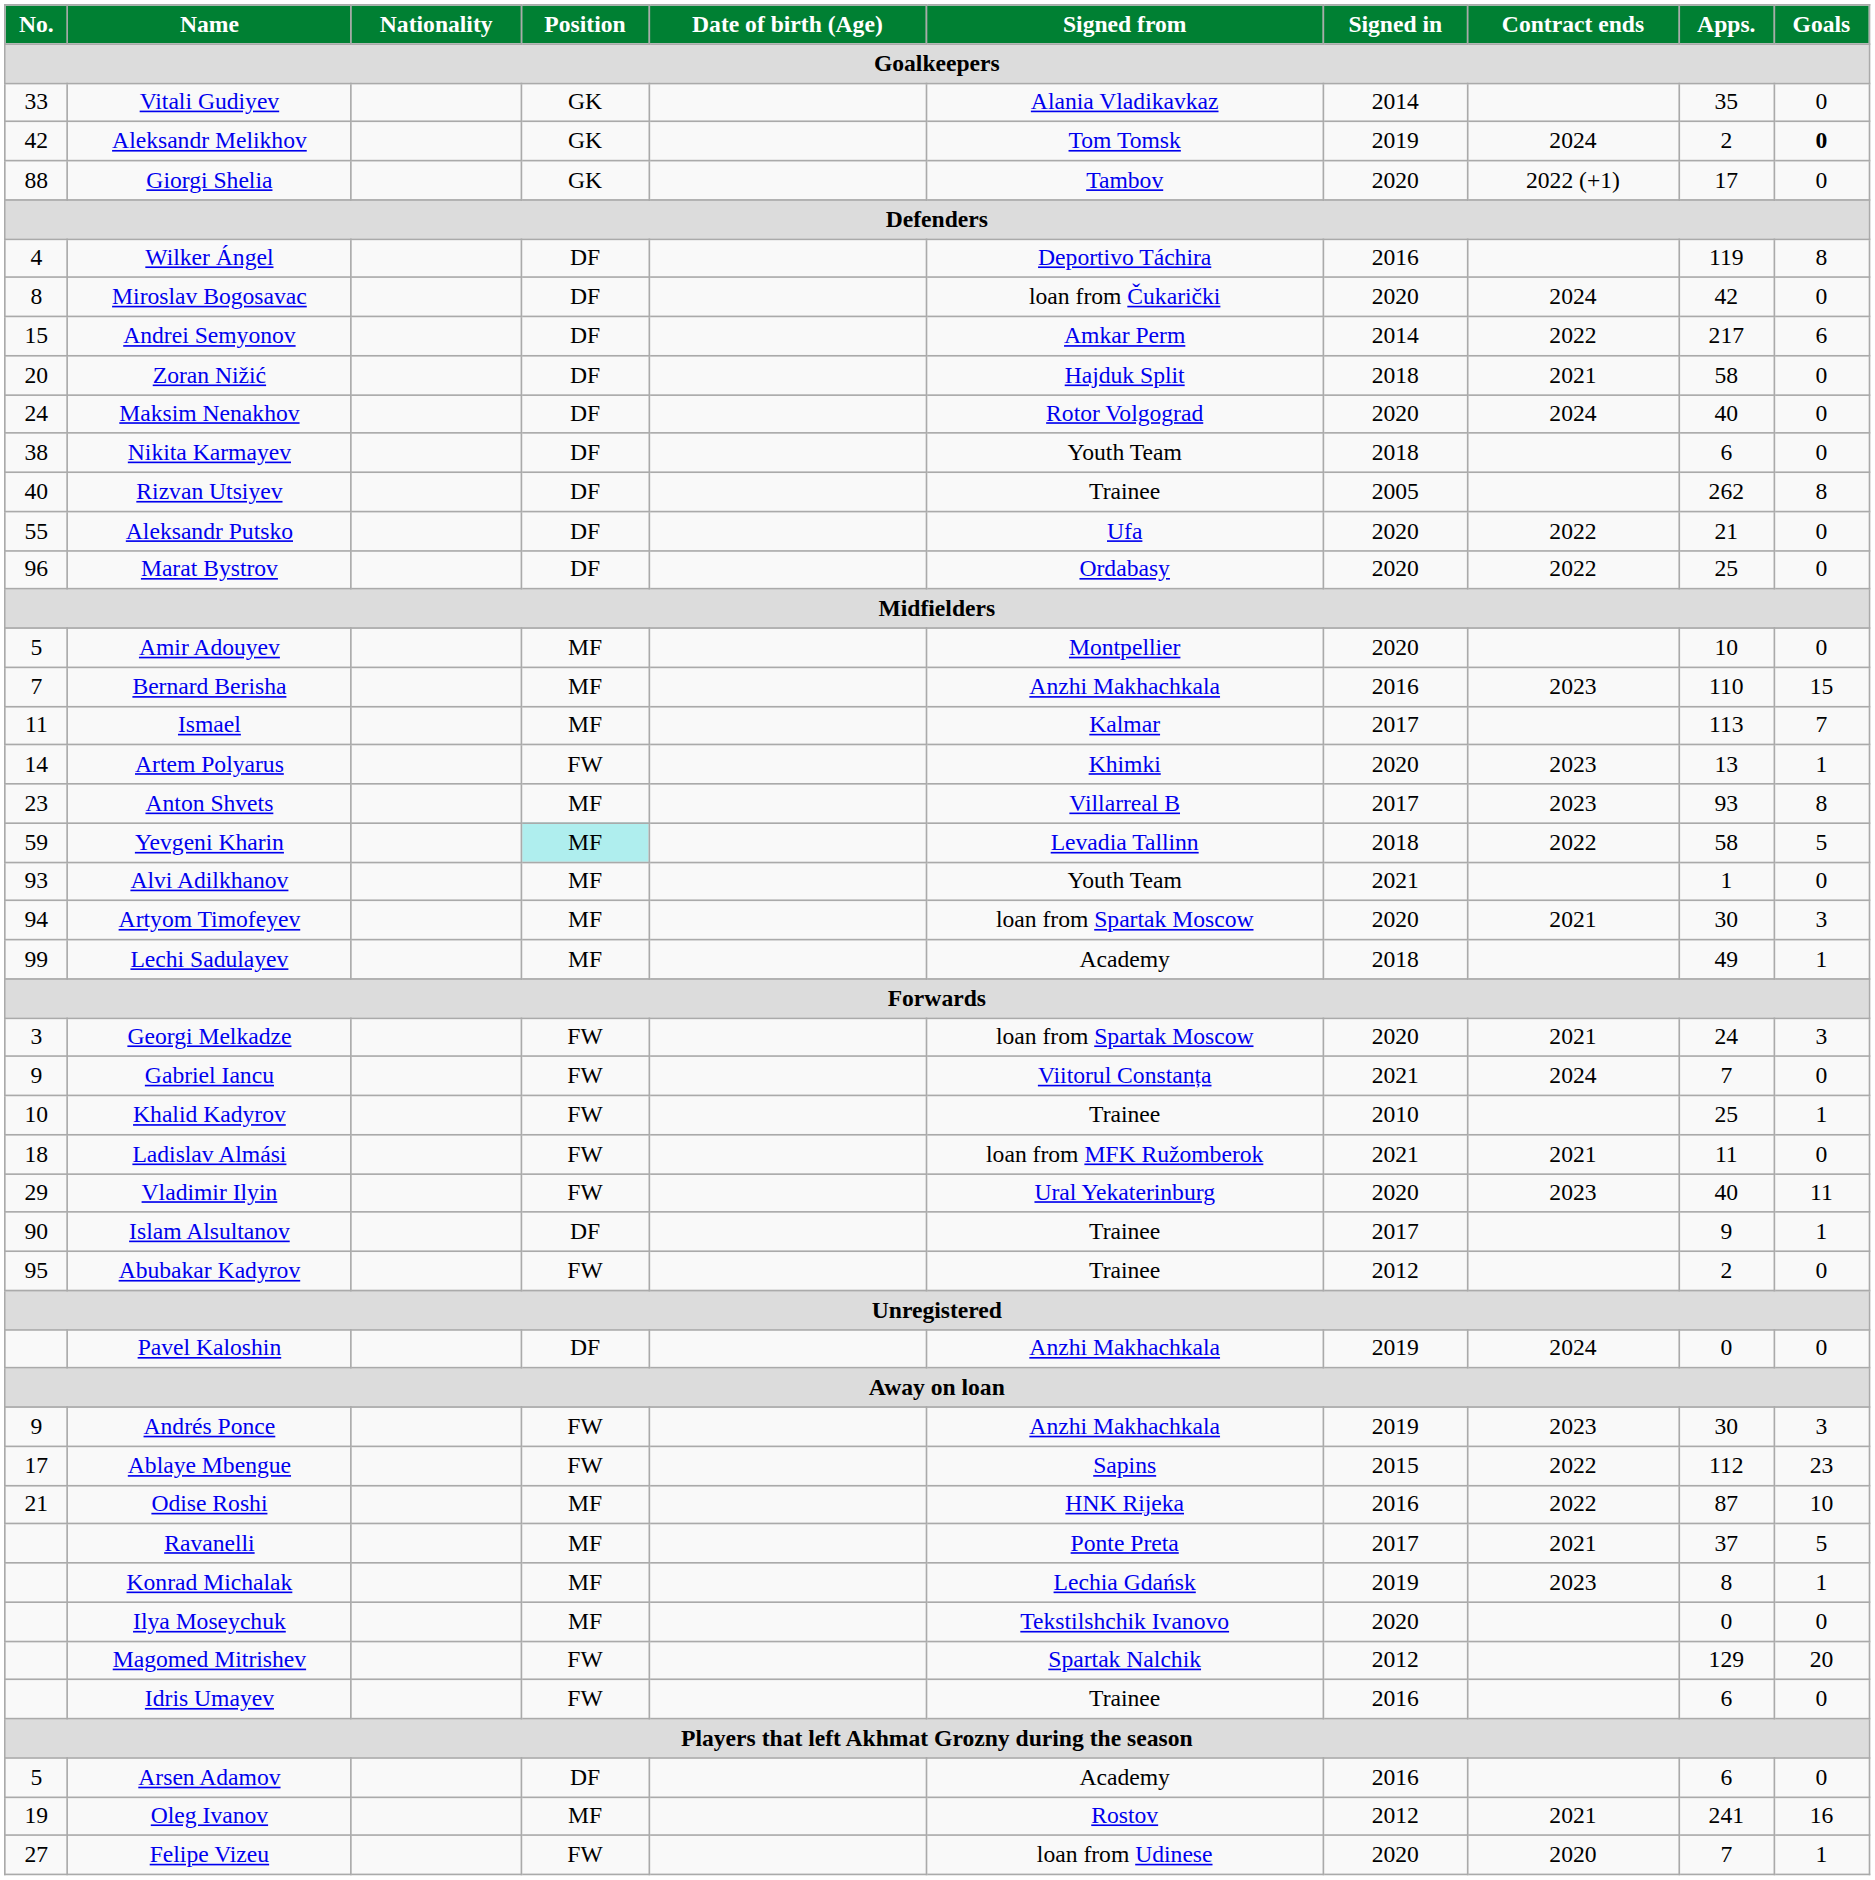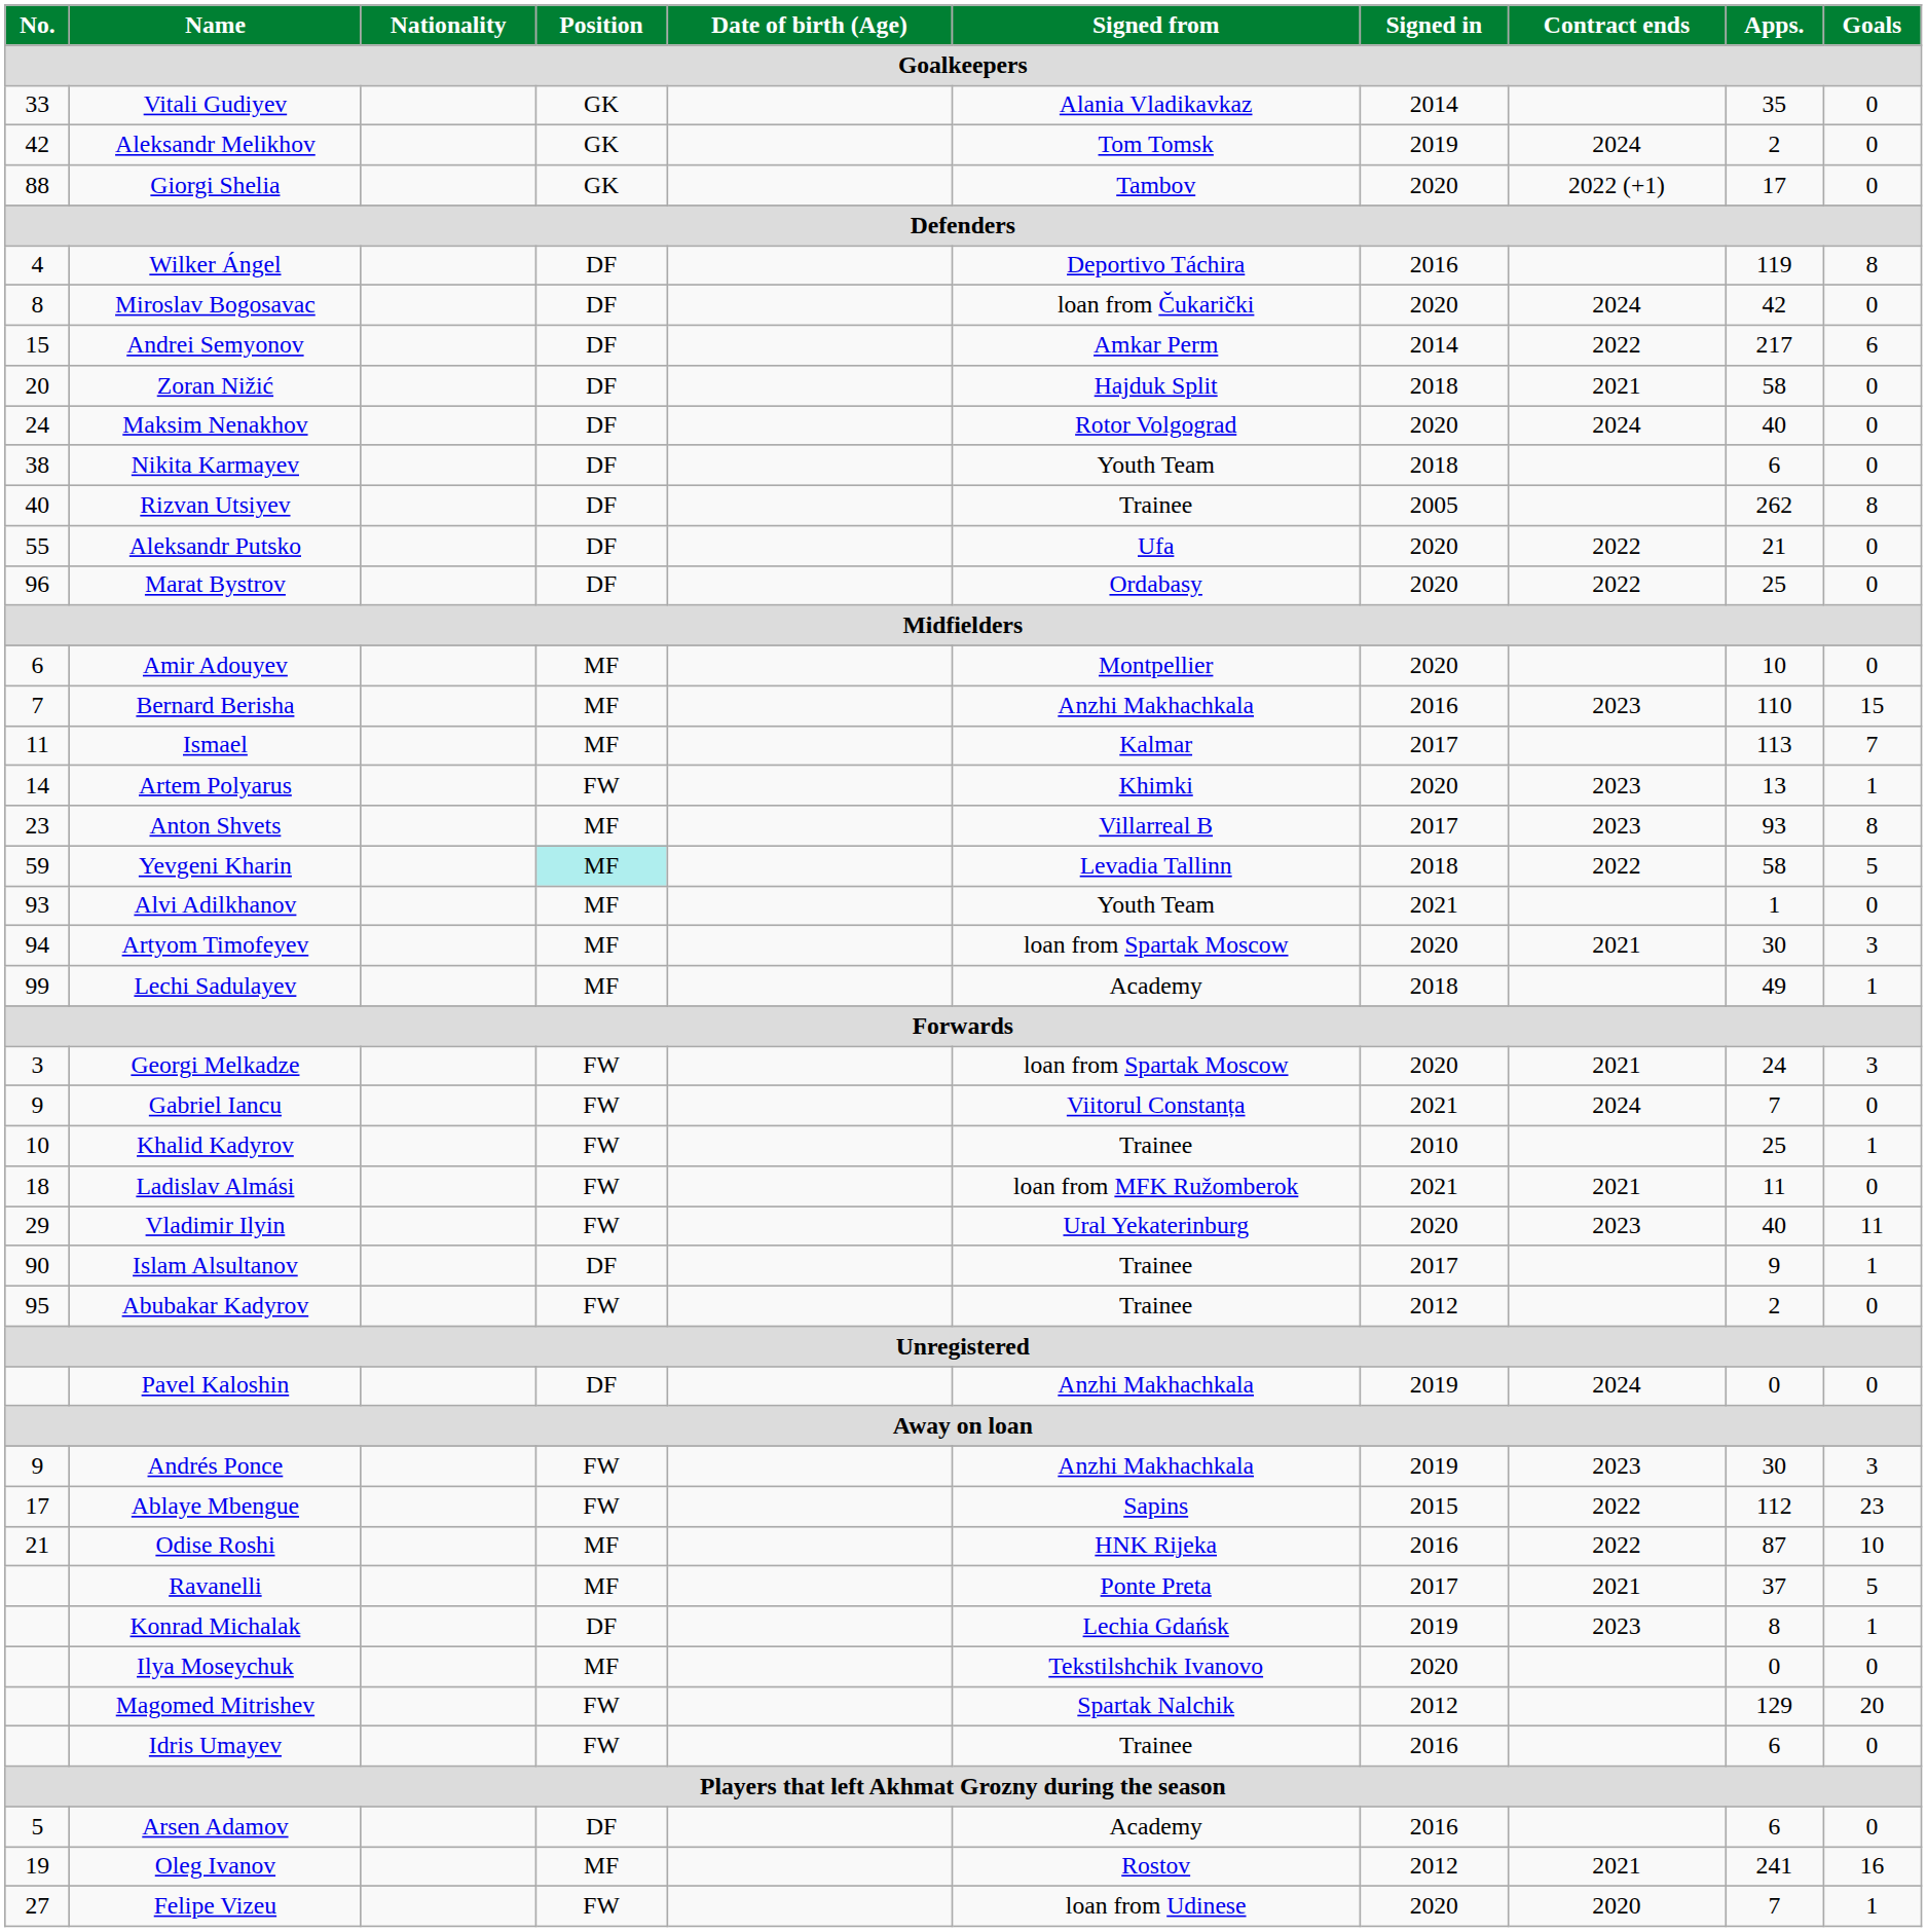Aleksandr Melikhov | Goals: bold -> normal
Amir Adouyev | No.: 5 -> 6
Konrad Michalak | Position: MF -> DF
